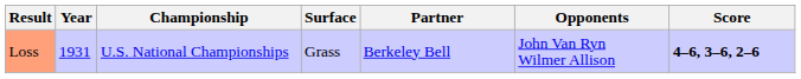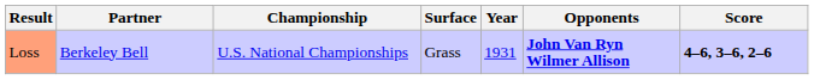columns swapped: Year <-> Partner
Loss | Opponents: normal -> bold
